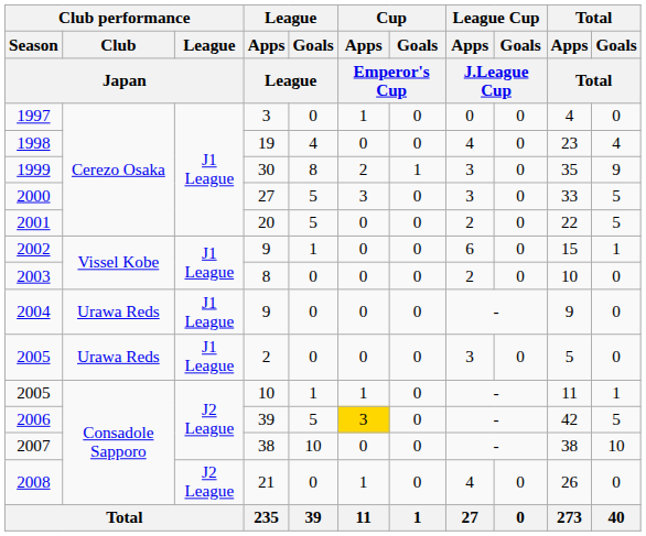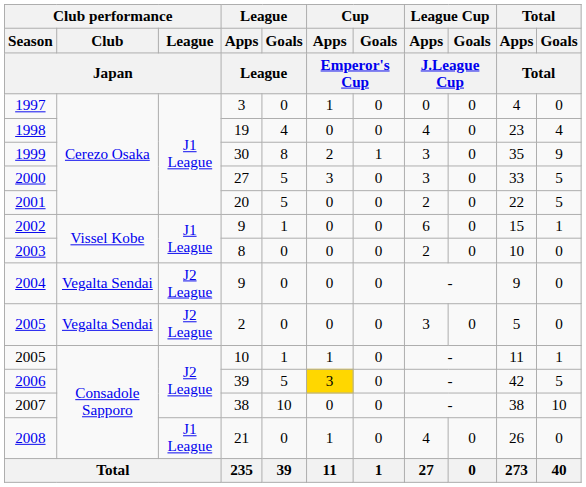2004 | Club performance / Club / Japan: Urawa Reds -> Vegalta Sendai
2004 | Club performance / League / Japan: J1 League -> J2 League
2005 / 2 | Club performance / Club / Japan: Urawa Reds -> Vegalta Sendai
2005 / 2 | Club performance / League / Japan: J1 League -> J2 League
2008 | Club performance / League / Japan: J2 League -> J1 League
